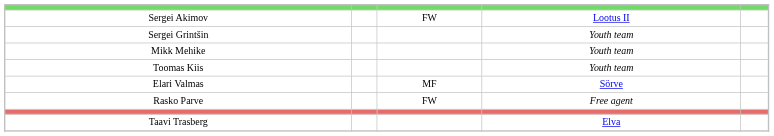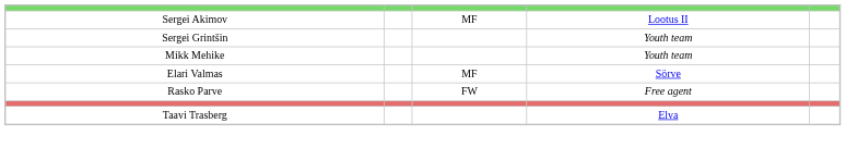Sergei Akimov | column 3: FW -> MF
- row: Toomas Kiis | Youth team
